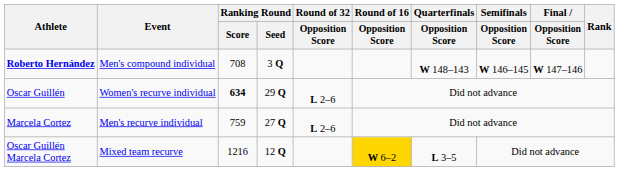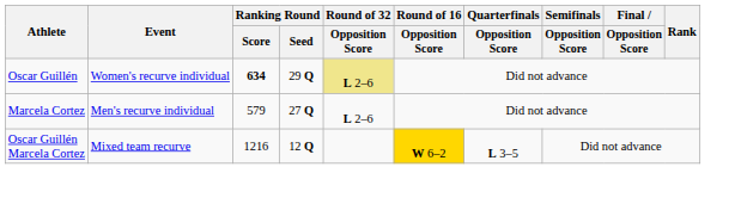- row: Roberto Hernández | Men's compound individual | 708 | 3 Q | W 148–143 | W 146–145 | W 147–146
Oscar Guillén | Round of 32 / Opposition Score: no background -> khaki background
Marcela Cortez | Ranking Round / Score: 759 -> 579
